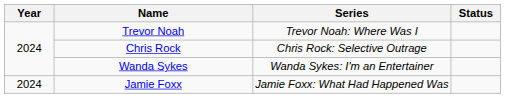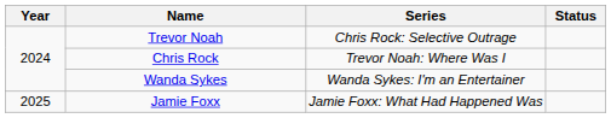Trevor Noah | Series: Trevor Noah: Where Was I -> Chris Rock: Selective Outrage
Chris Rock | Series: Chris Rock: Selective Outrage -> Trevor Noah: Where Was I
Jamie Foxx | Year: 2024 -> 2025
